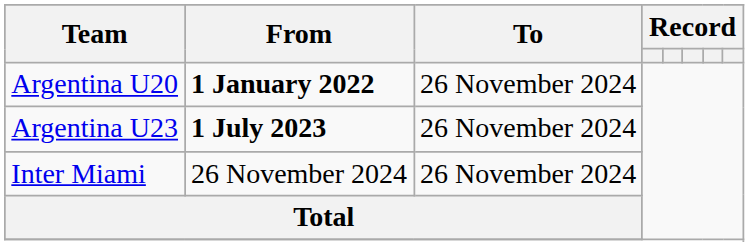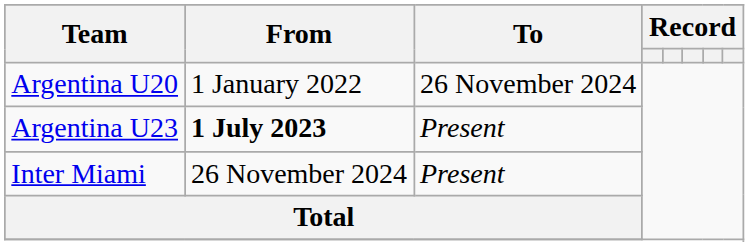Argentina U20 | From: bold -> normal
Argentina U23 | To: 26 November 2024 -> Present
Inter Miami | To: 26 November 2024 -> Present
